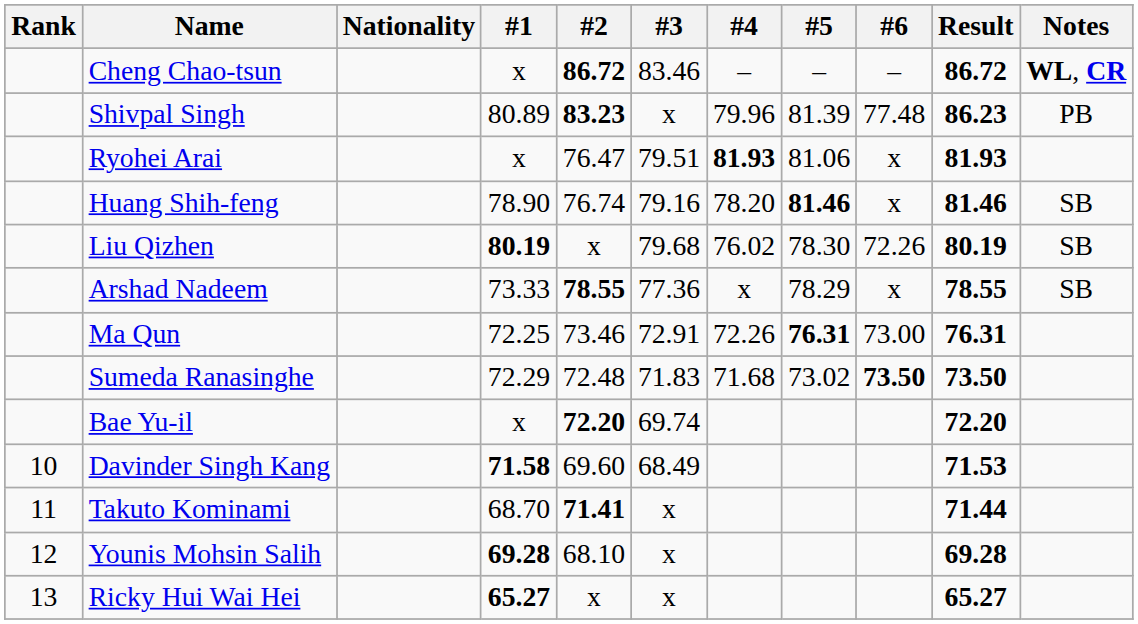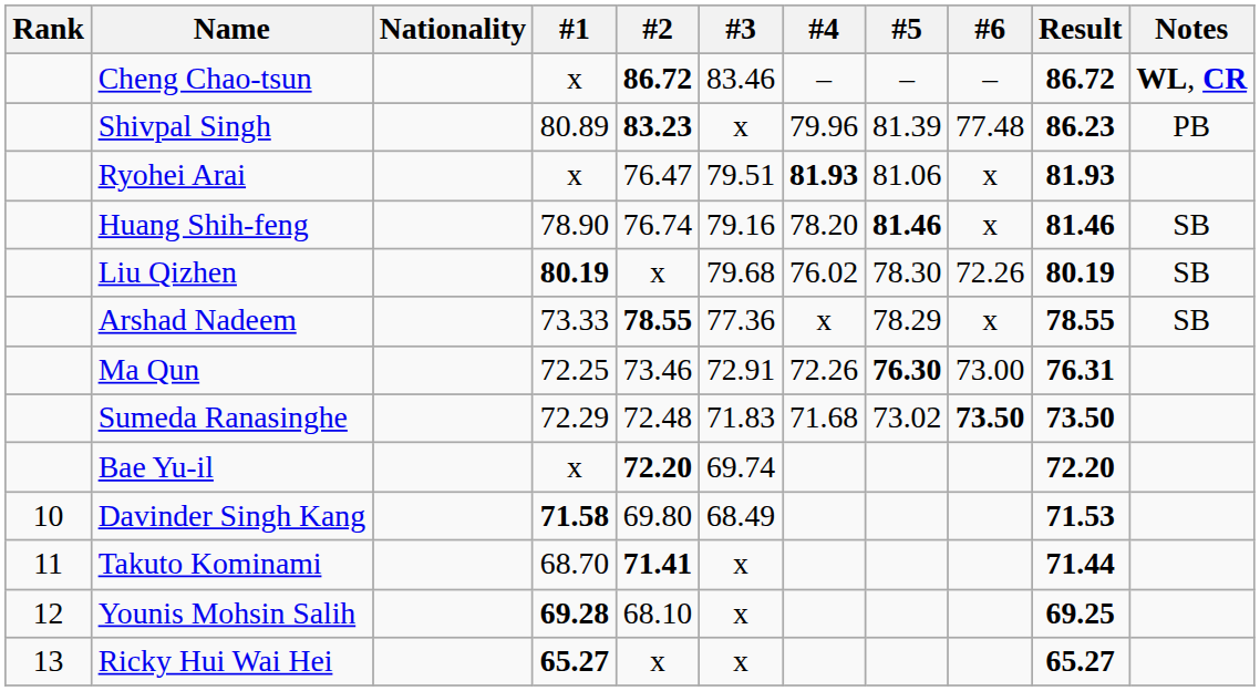Ma Qun | #5: 76.31 -> 76.30
Davinder Singh Kang | #2: 69.60 -> 69.80
Younis Mohsin Salih | Result: 69.28 -> 69.25
